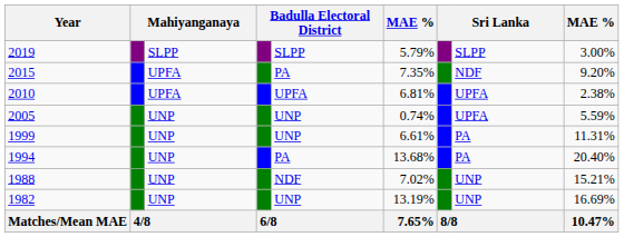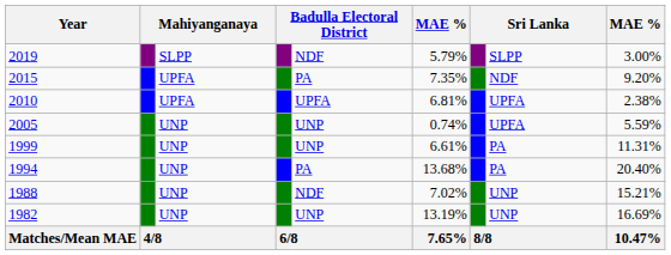2019 | column 5: SLPP -> NDF
